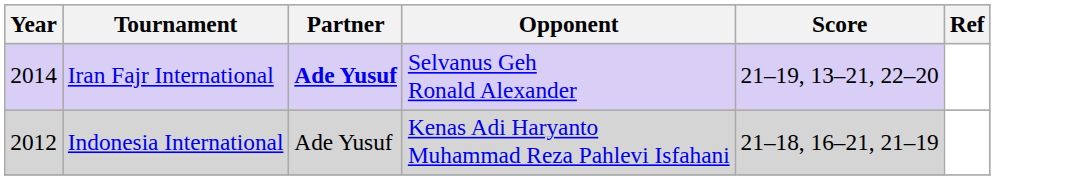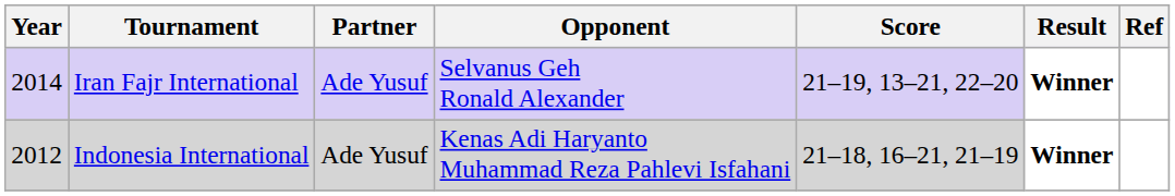+ column: Result | Winner | Winner
Iran Fajr International | Partner: bold -> normal
